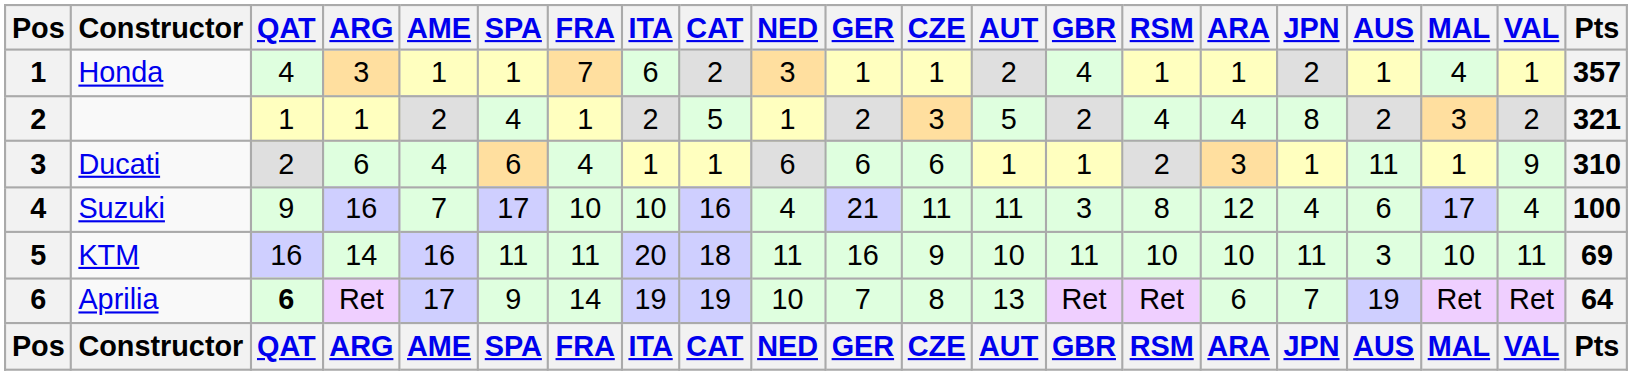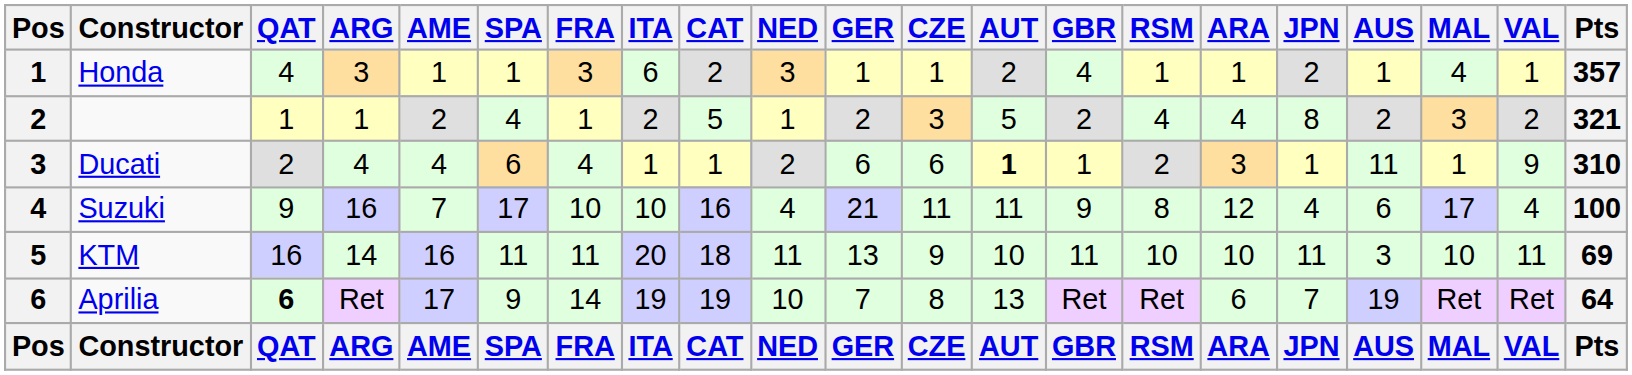Honda | FRA: 7 -> 3
Ducati | ARG: 6 -> 4
Ducati | NED: 6 -> 2
Ducati | AUT: normal -> bold
Suzuki | GBR: 3 -> 9
KTM | GER: 16 -> 13
